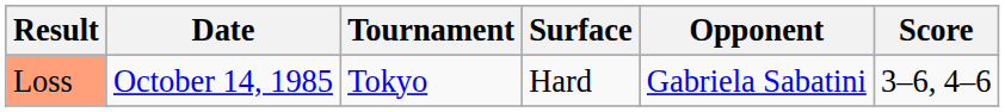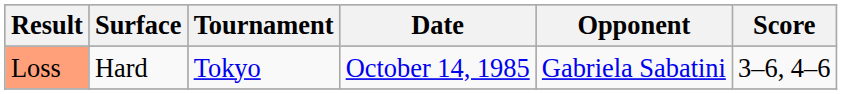columns swapped: Date <-> Surface
